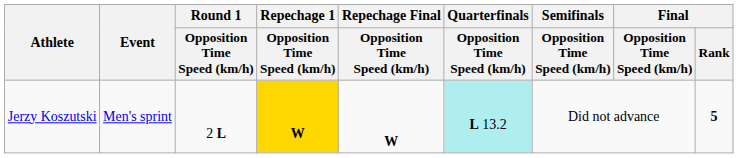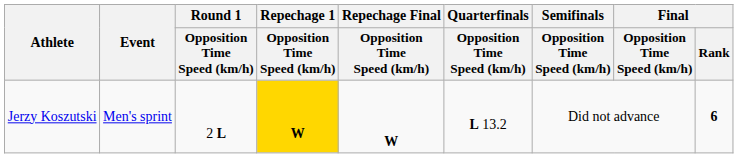Jerzy Koszutski | Quarterfinals / Opposition Time Speed (km/h): paleturquoise background -> no background
Jerzy Koszutski | Final / Rank: 5 -> 6
